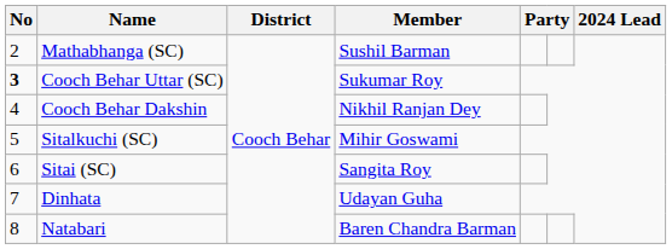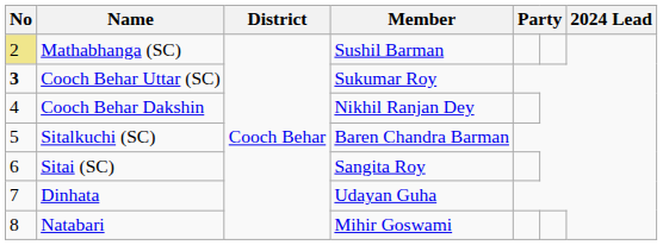Mathabhanga (SC) | No: no background -> khaki background
Sitalkuchi (SC) | Member: Mihir Goswami -> Baren Chandra Barman
Natabari | Member: Baren Chandra Barman -> Mihir Goswami
